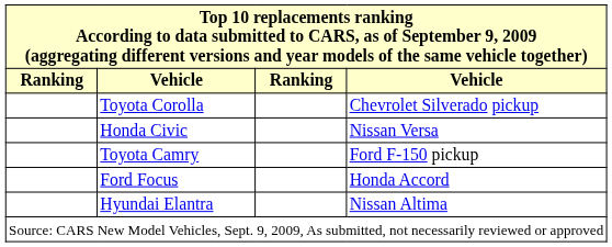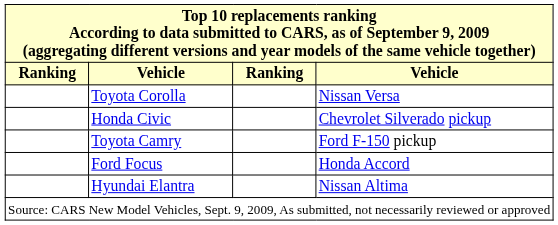Toyota Corolla | column 4: Chevrolet Silverado pickup -> Nissan Versa
Honda Civic | column 4: Nissan Versa -> Chevrolet Silverado pickup
